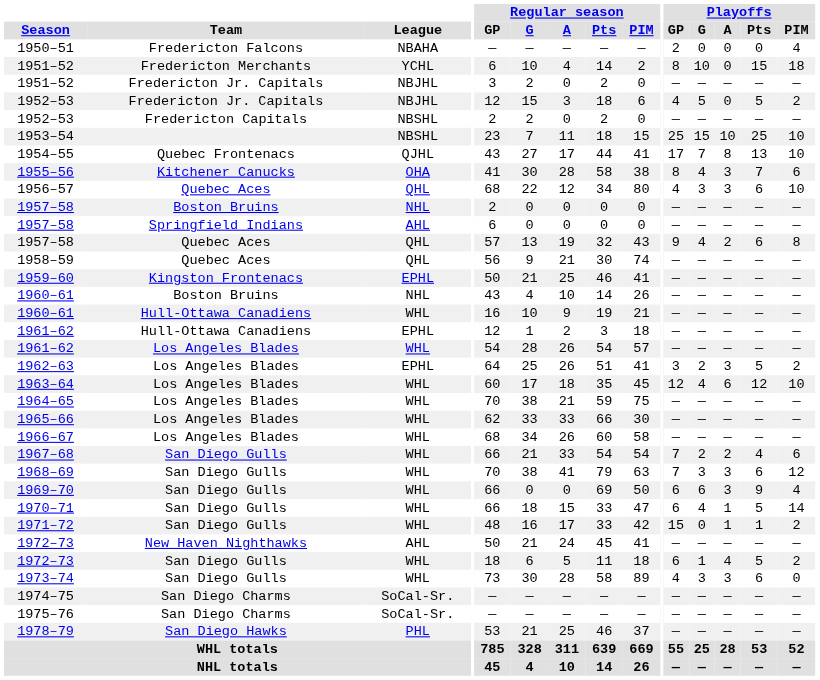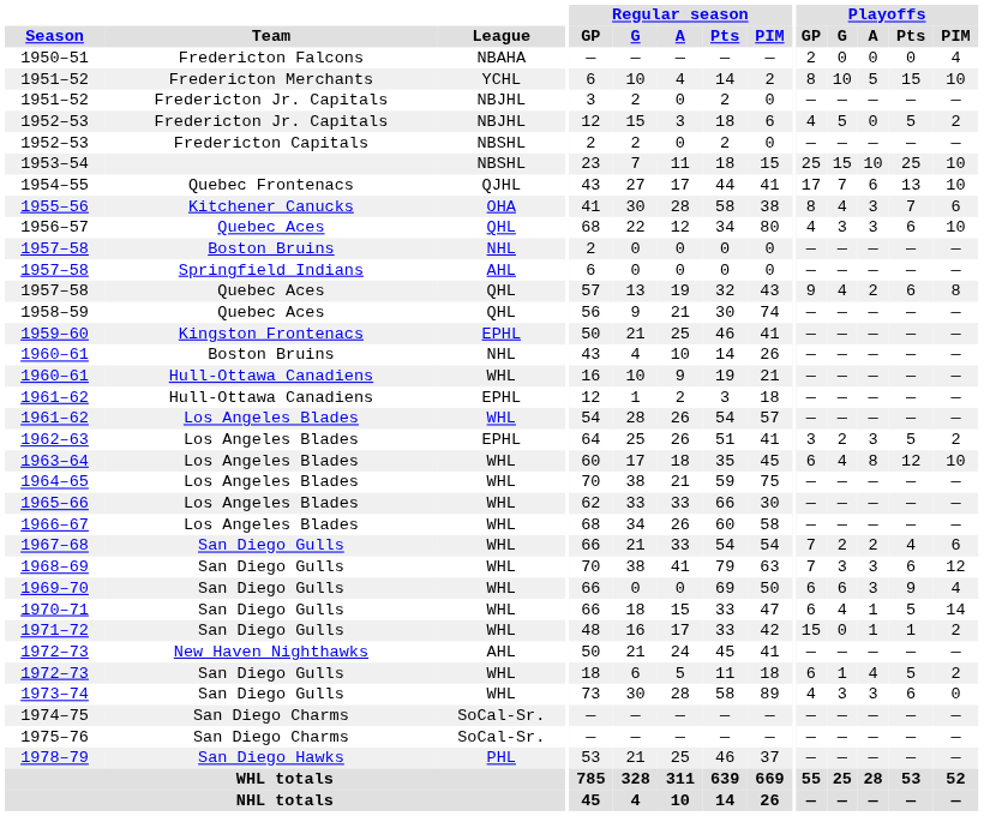1951–52 / Fredericton Merchants | Playoffs / A: 0 -> 5
1951–52 / Fredericton Merchants | Playoffs / PIM: 18 -> 10
1954–55 | Playoffs / A: 8 -> 6
1963–64 | Playoffs / GP: 12 -> 6
1963–64 | Playoffs / A: 6 -> 8
